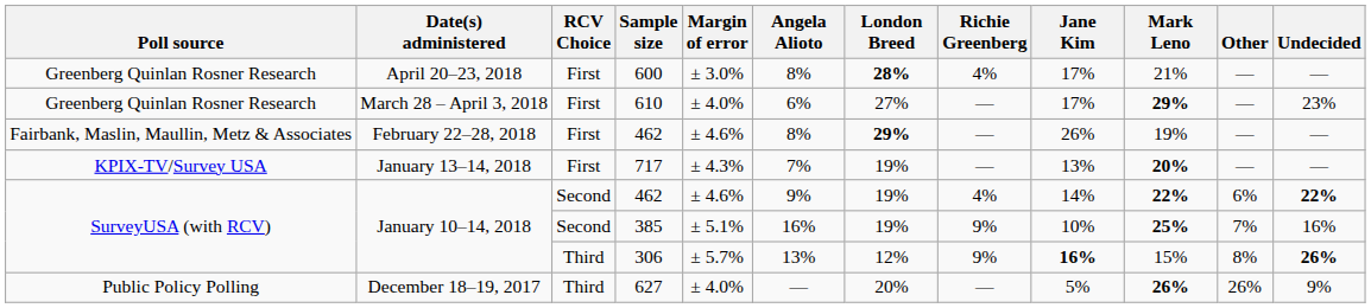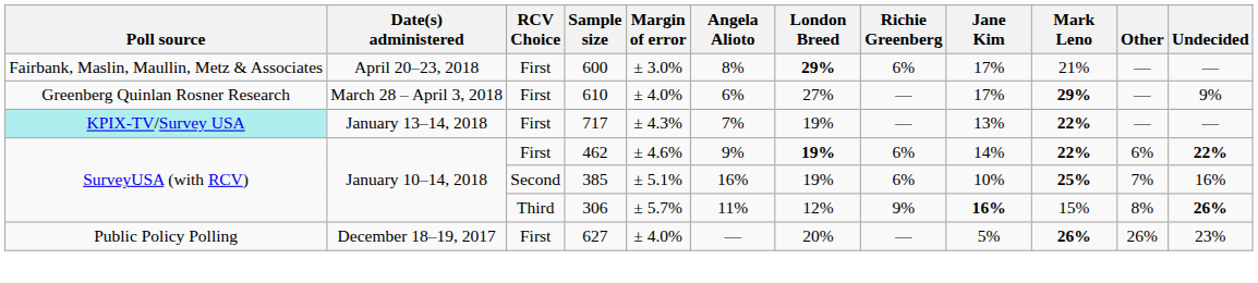600 | Poll source: Greenberg Quinlan Rosner Research -> Fairbank, Maslin, Maullin, Metz & Associates
600 | London Breed: 28% -> 29%
600 | Richie Greenberg: 4% -> 6%
610 | Undecided: 23% -> 9%
- row: Fairbank, Maslin, Maullin, Metz & Associates | February 22–28, 2018 | First | 462 | ± 4.6% | 8% | 29% | — | 26% | 19% | — | —
717 | Poll source: no background -> paleturquoise background
717 | Mark Leno: 20% -> 22%
January 10–14, 2018 / 462 | RCV Choice: Second -> First
January 10–14, 2018 / 462 | London Breed: normal -> bold
January 10–14, 2018 / 462 | Richie Greenberg: 4% -> 6%
385 | Richie Greenberg: 9% -> 6%
306 | Angela Alioto: 13% -> 11%
627 | RCV Choice: Third -> First
627 | Undecided: 9% -> 23%
